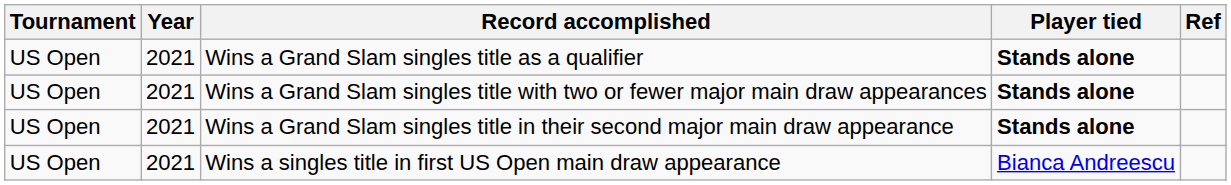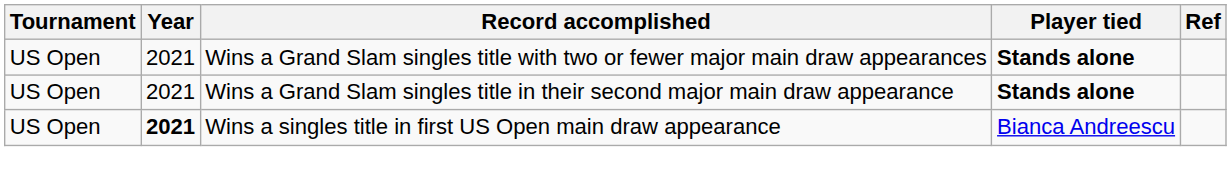- row: US Open | 2021 | Wins a Grand Slam singles title as a qualifier | Stands alone
Wins a singles title in first US Open main draw appearance | Year: normal -> bold
